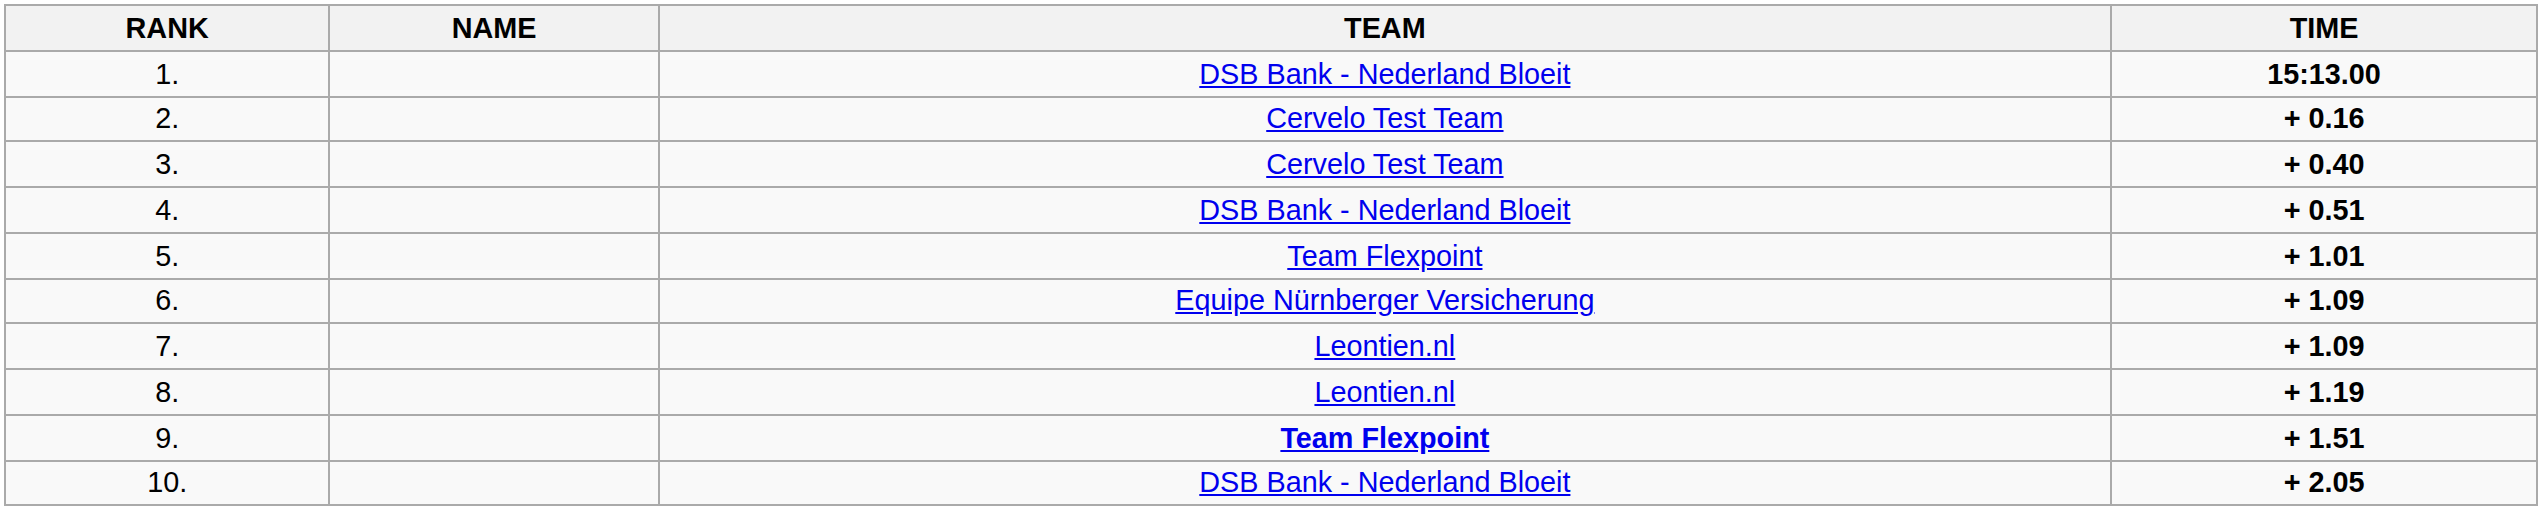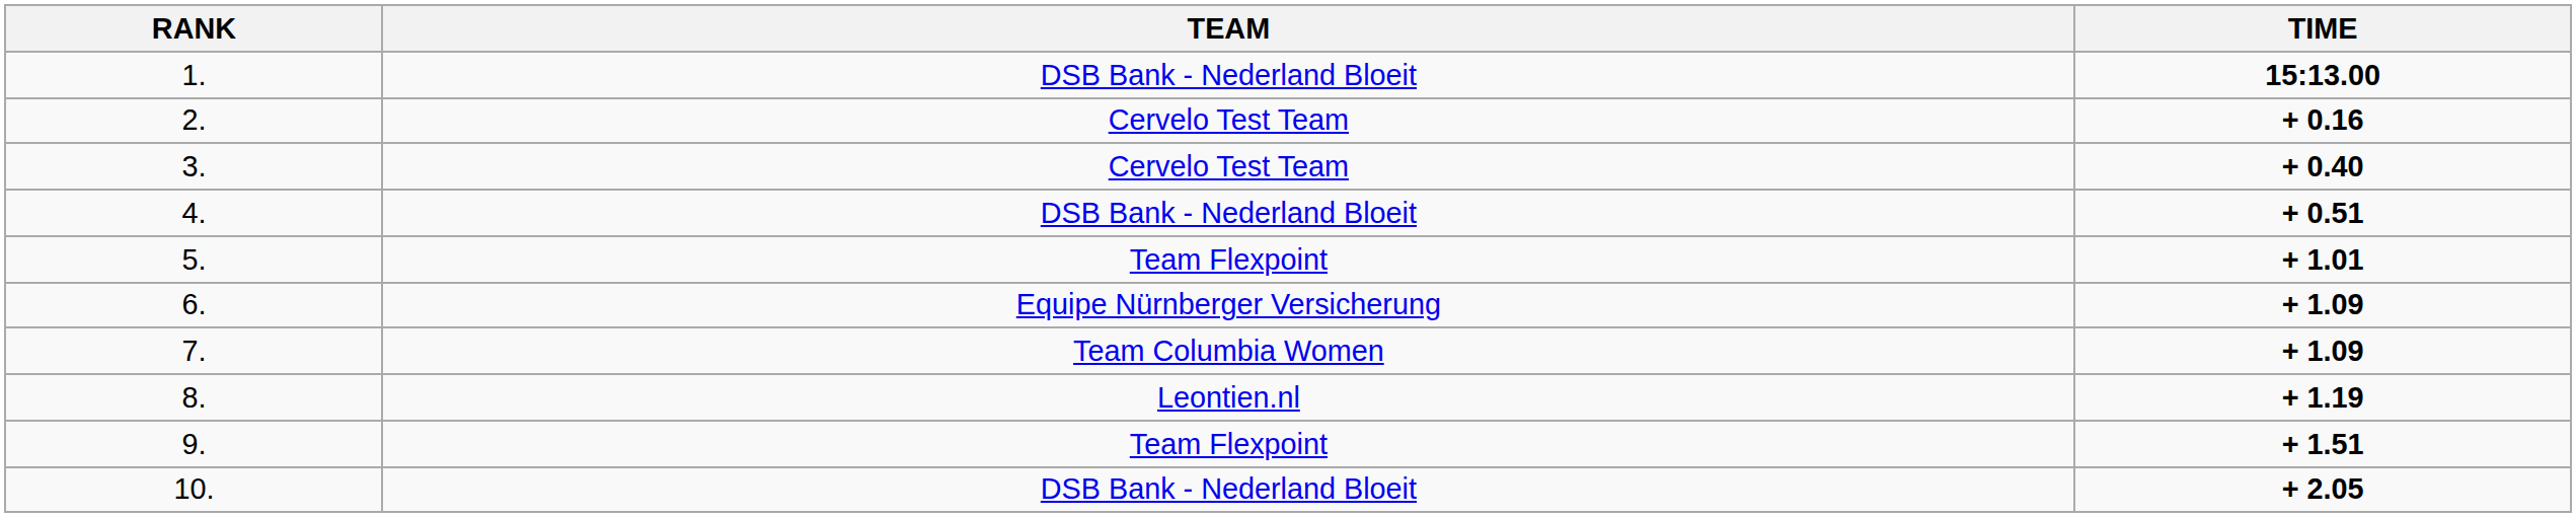- column: NAME
7. | TEAM: Leontien.nl -> Team Columbia Women
9. | TEAM: bold -> normal
